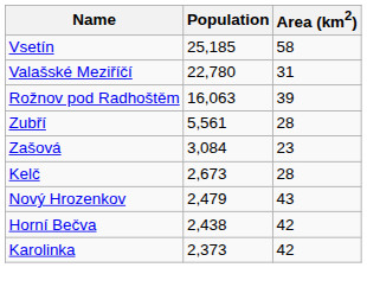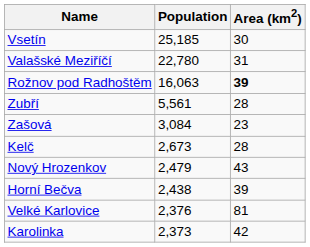Vsetín | Area (km2): 58 -> 30
Rožnov pod Radhoštěm | Area (km2): normal -> bold
Horní Bečva | Area (km2): 42 -> 39
+ row: Velké Karlovice | 2,376 | 81
